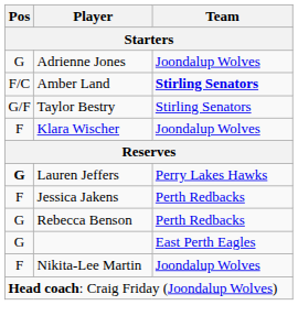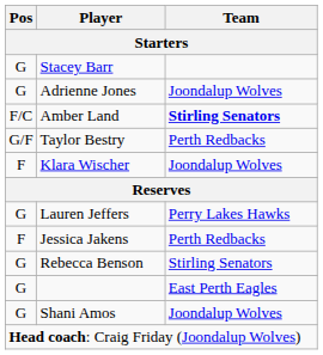+ row: G | Stacey Barr
Taylor Bestry | Team: Stirling Senators -> Perth Redbacks
Lauren Jeffers | Pos: bold -> normal
Rebecca Benson | Team: Perth Redbacks -> Stirling Senators
- row: F | Nikita-Lee Martin | Joondalup Wolves
+ row: G | Shani Amos | Joondalup Wolves
